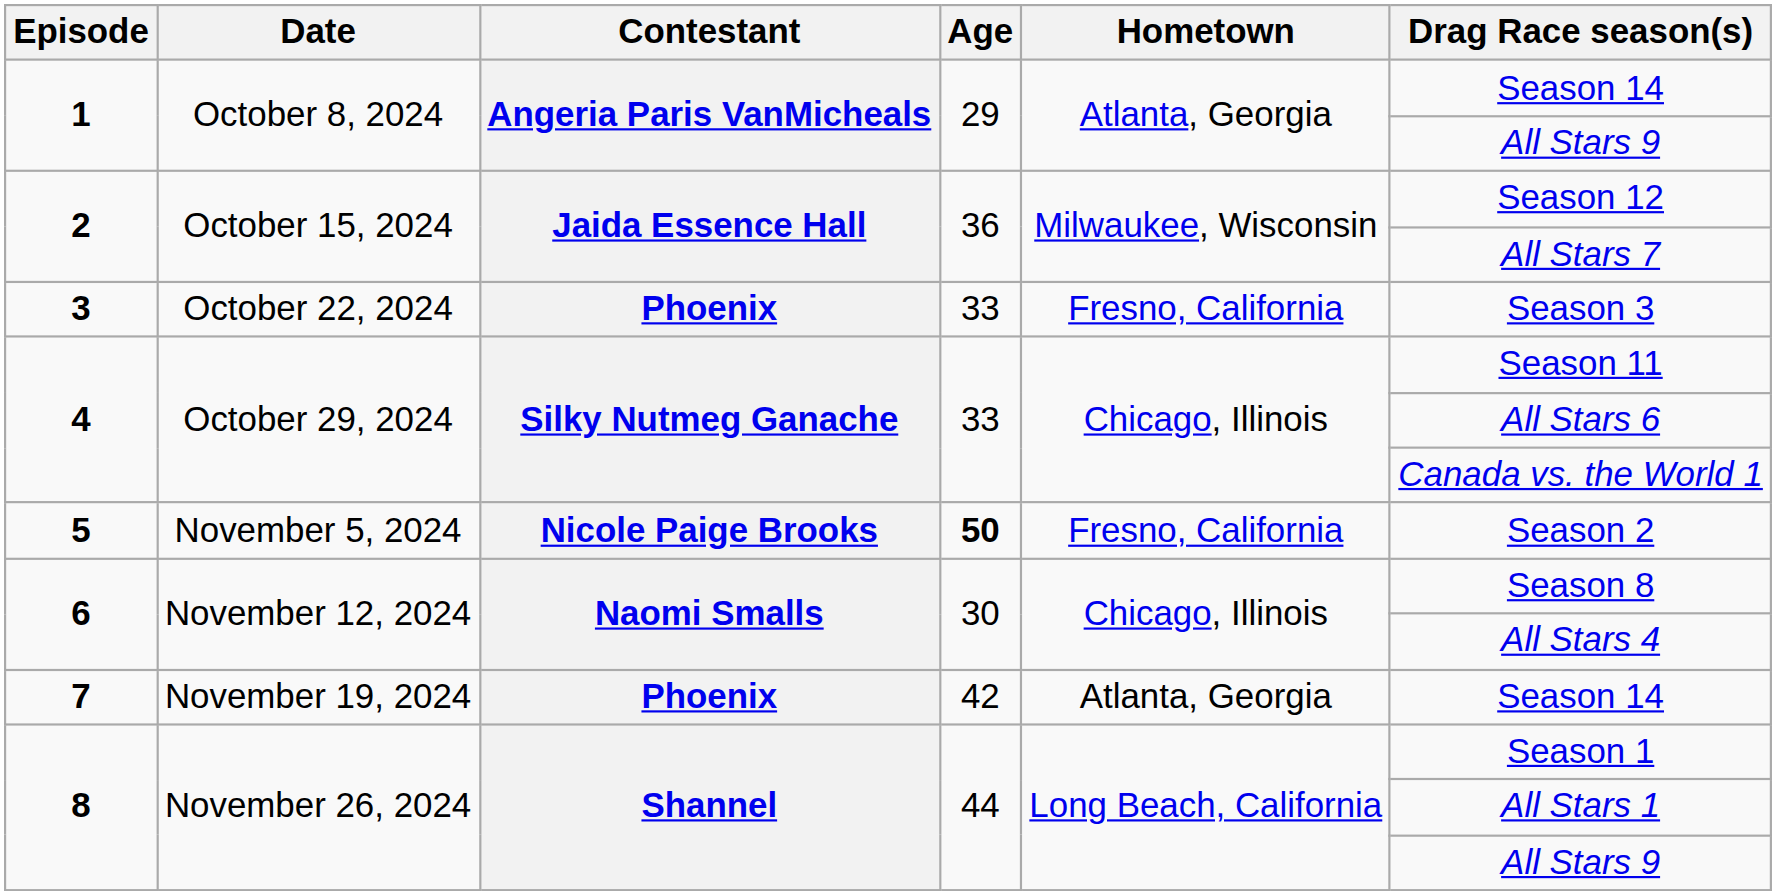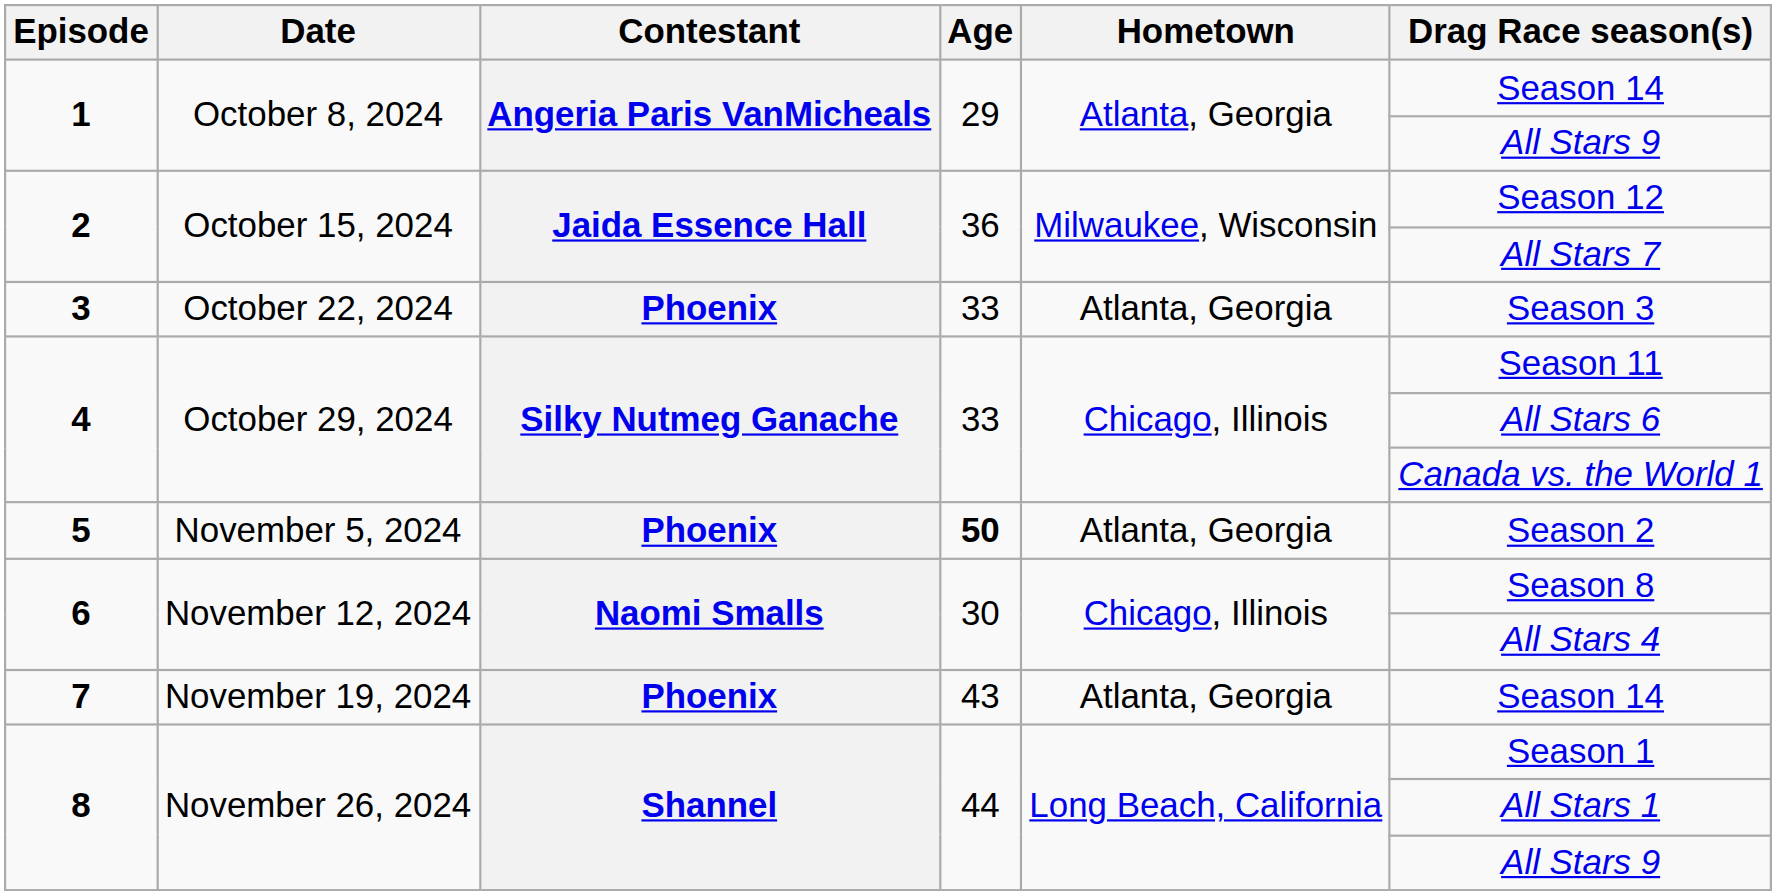3 | Hometown: Fresno, California -> Atlanta, Georgia
5 | Contestant: Nicole Paige Brooks -> Phoenix
5 | Hometown: Fresno, California -> Atlanta, Georgia
7 | Age: 42 -> 43
